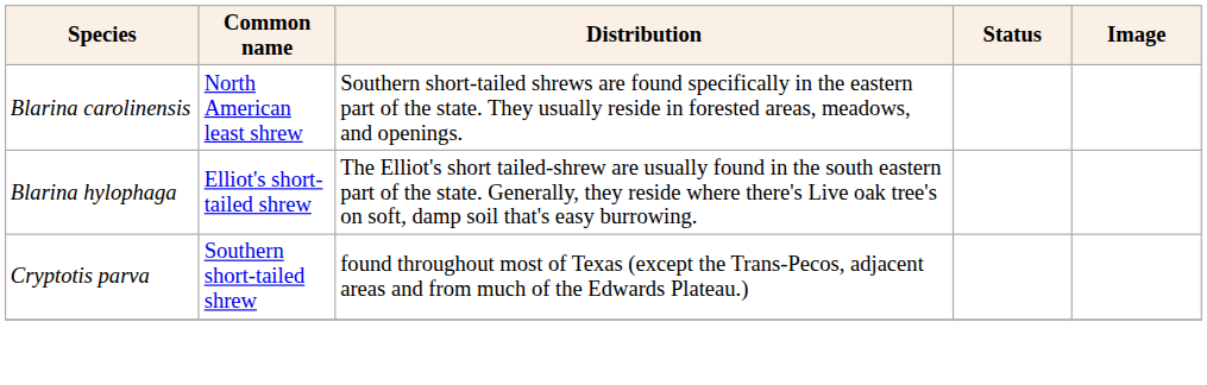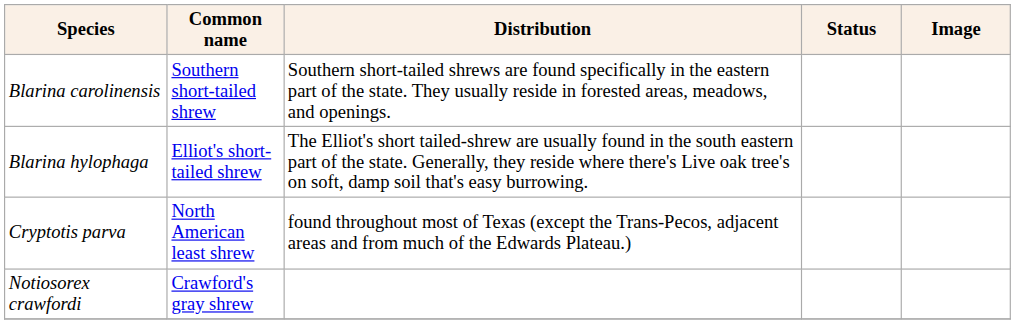Blarina carolinensis | Common name: North American least shrew -> Southern short-tailed shrew
Cryptotis parva | Common name: Southern short-tailed shrew -> North American least shrew
+ row: Notiosorex crawfordi | Crawford's gray shrew
